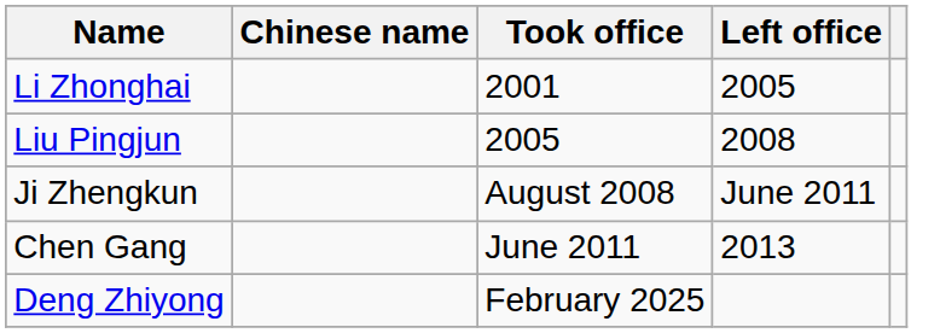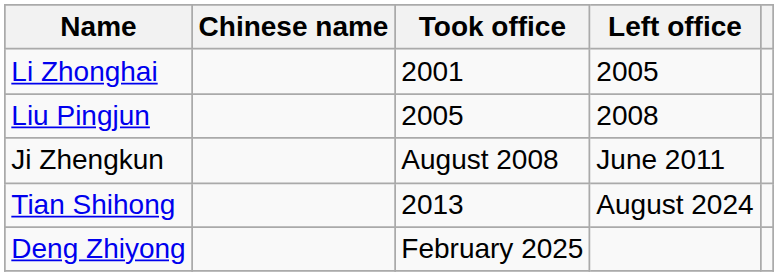- row: Chen Gang | June 2011 | 2013
+ row: Tian Shihong | 2013 | August 2024
